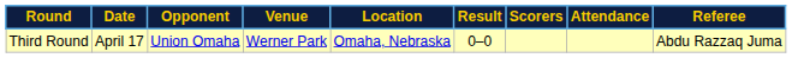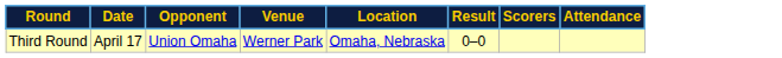- column: Referee | Abdu Razzaq Juma
